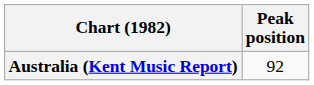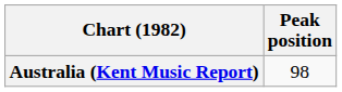Australia (Kent Music Report) | Peak position: 92 -> 98
